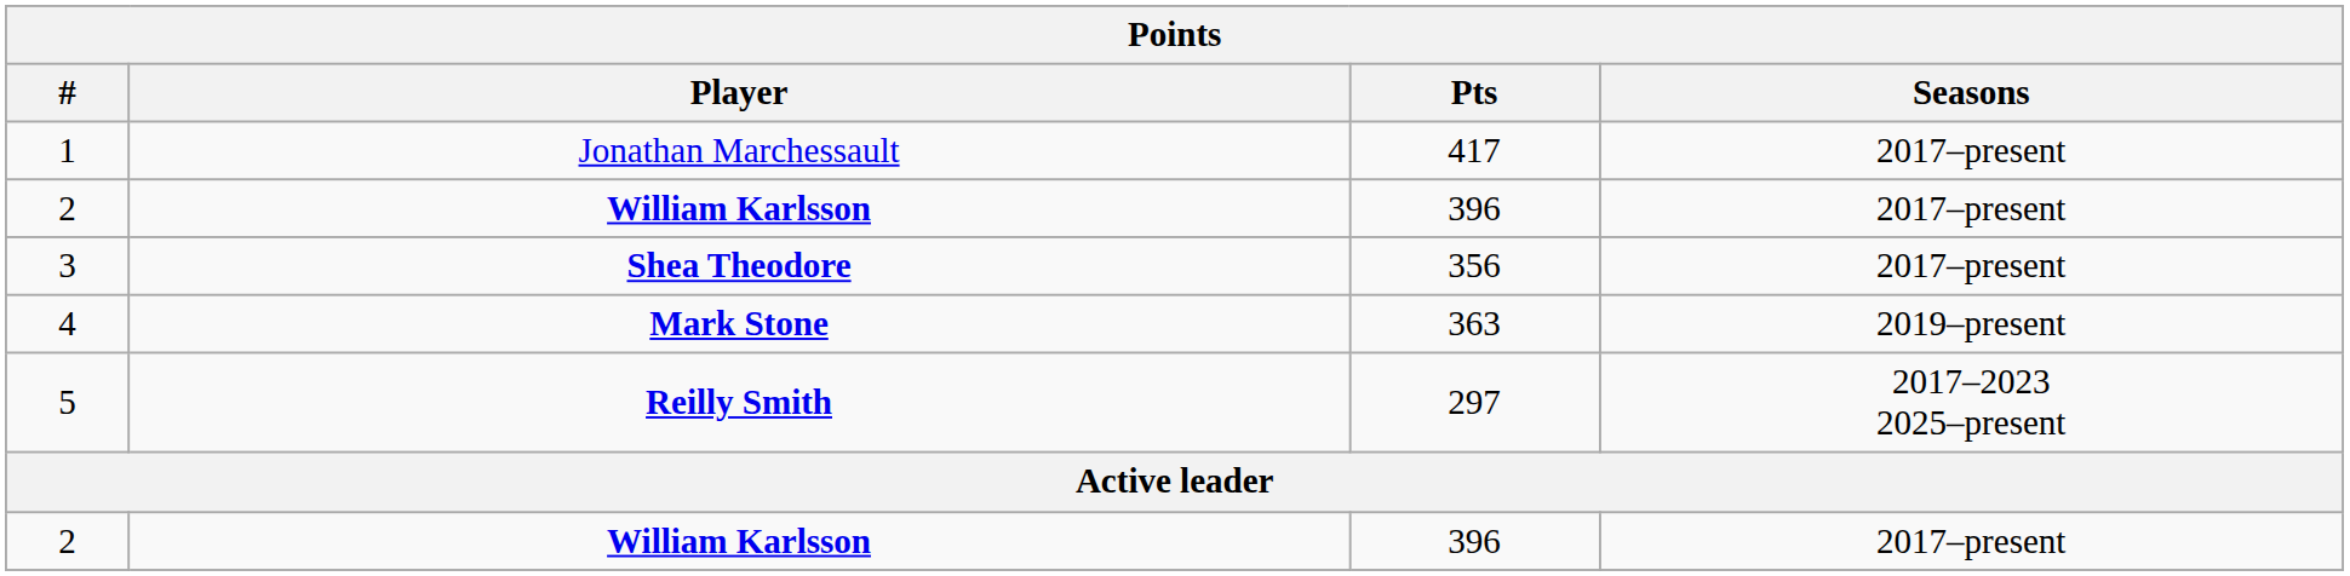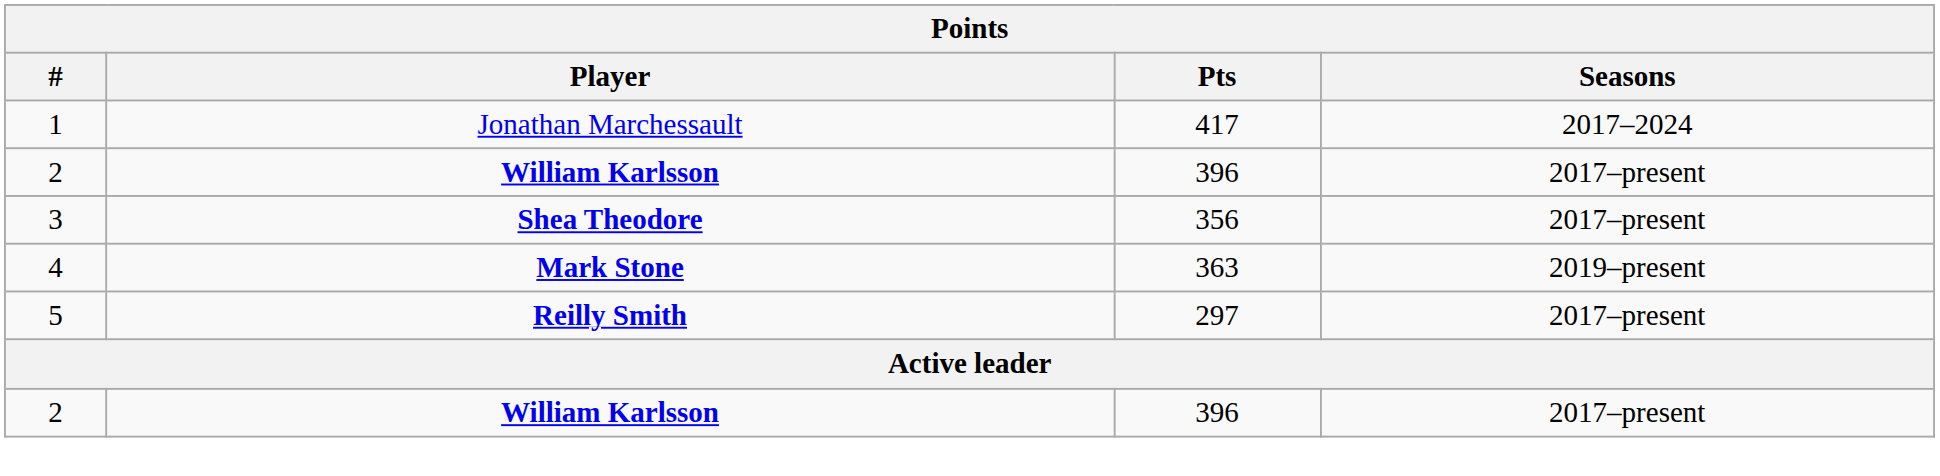1 | Seasons: 2017–present -> 2017–2024
5 | Seasons: 2017–2023 2025–present -> 2017–present
